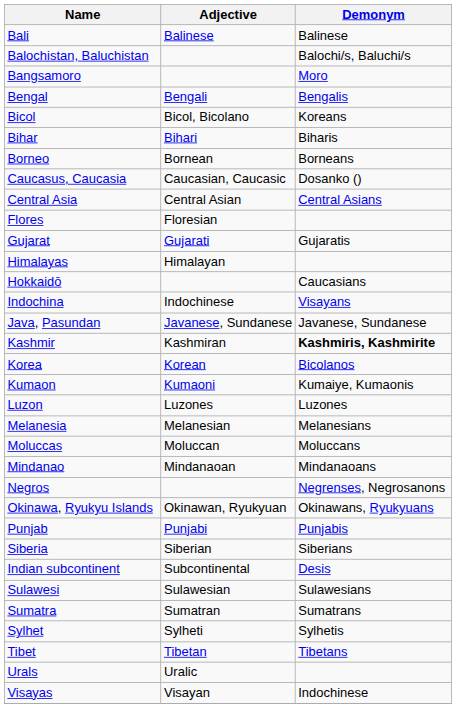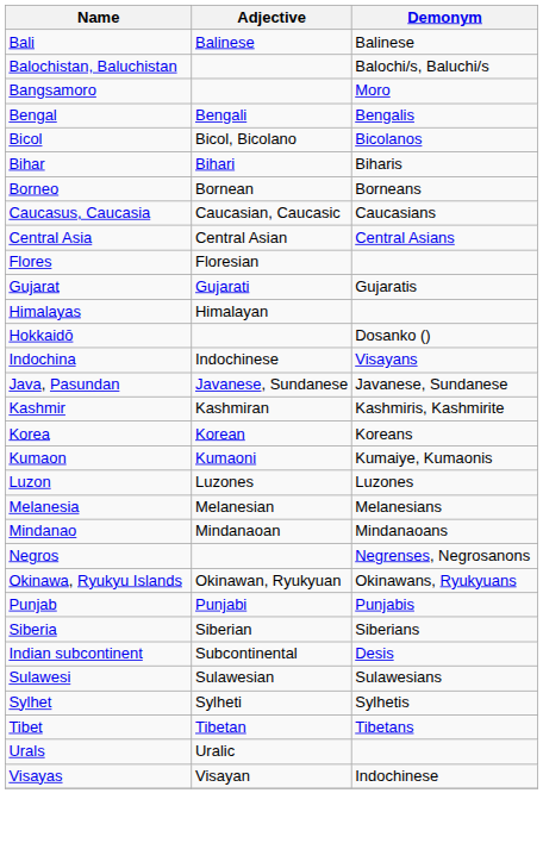Bicol | Demonym: Koreans -> Bicolanos
Caucasus, Caucasia | Demonym: Dosanko () -> Caucasians
Hokkaidō | Demonym: Caucasians -> Dosanko ()
Kashmir | Demonym: bold -> normal
Korea | Demonym: Bicolanos -> Koreans
- row: Moluccas | Moluccan | Moluccans
- row: Sumatra | Sumatran | Sumatrans
